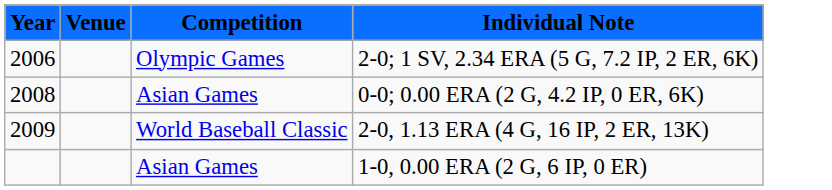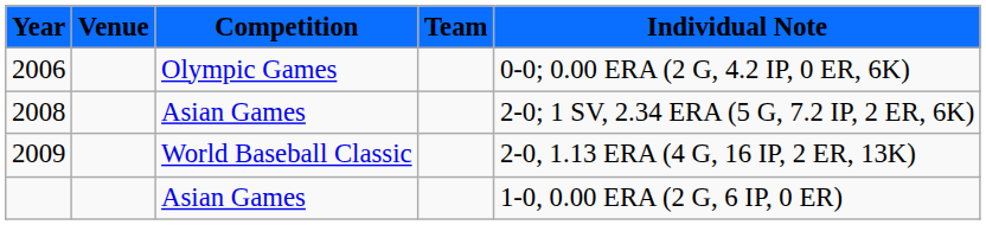+ column: Team
2006 | Individual Note: 2-0; 1 SV, 2.34 ERA (5 G, 7.2 IP, 2 ER, 6K) -> 0-0; 0.00 ERA (2 G, 4.2 IP, 0 ER, 6K)
2008 | Individual Note: 0-0; 0.00 ERA (2 G, 4.2 IP, 0 ER, 6K) -> 2-0; 1 SV, 2.34 ERA (5 G, 7.2 IP, 2 ER, 6K)
